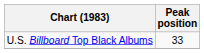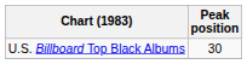U.S. Billboard Top Black Albums | Peak position: 33 -> 30
